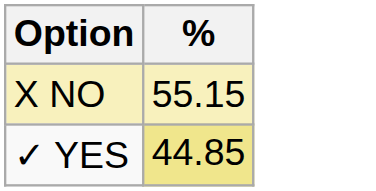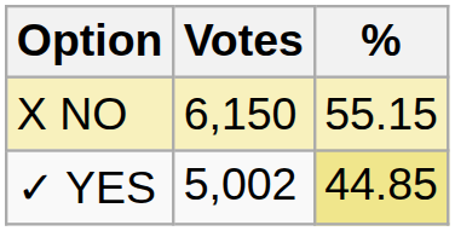+ column: Votes | 6,150 | 5,002
